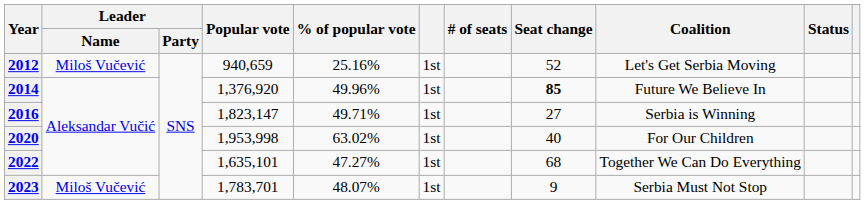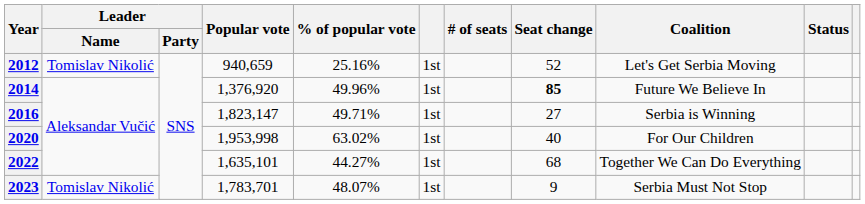2012 | Leader / Name: Miloš Vučević -> Tomislav Nikolić
2022 | % of popular vote: 47.27% -> 44.27%
2023 | Leader / Name: Miloš Vučević -> Tomislav Nikolić
